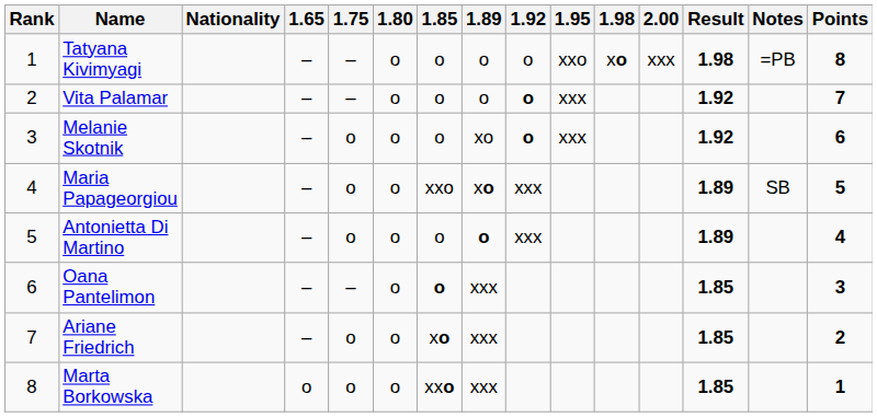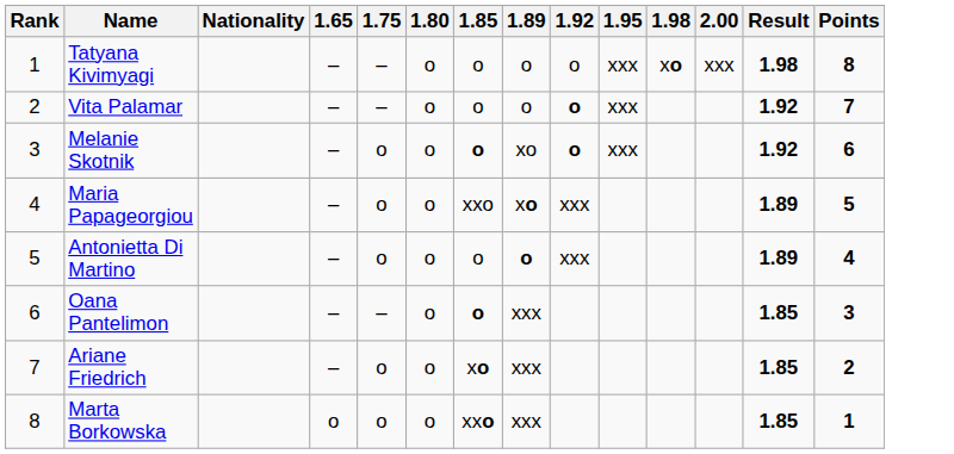- column: Notes | =PB | SB
Tatyana Kivimyagi | 1.95: xxo -> xxx
Melanie Skotnik | 1.85: normal -> bold
